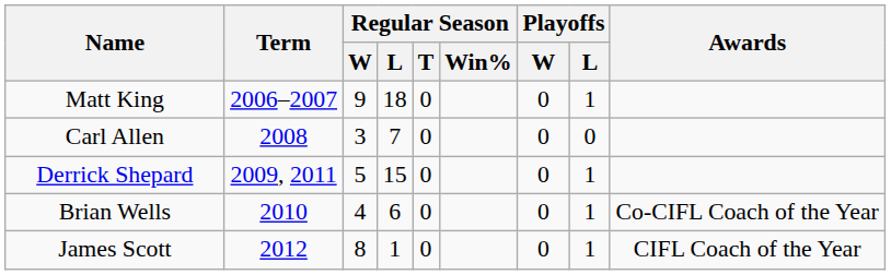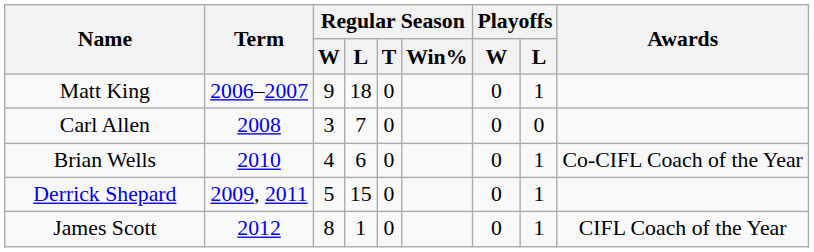rows swapped: Brian Wells <-> Derrick Shepard
